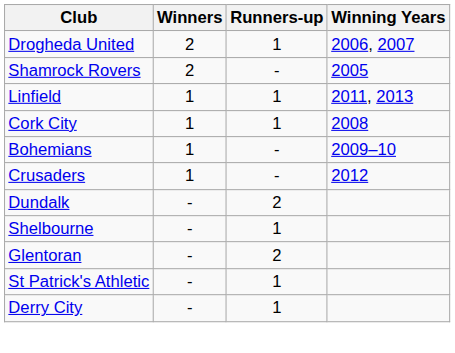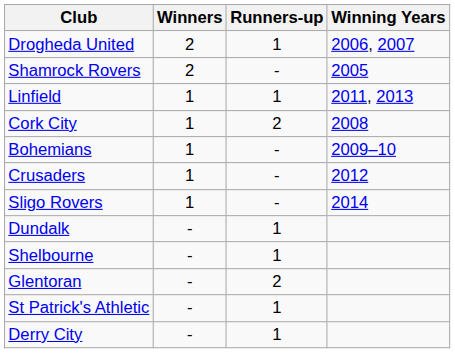Cork City | Runners-up: 1 -> 2
+ row: Sligo Rovers | 1 | - | 2014
Dundalk | Runners-up: 2 -> 1
